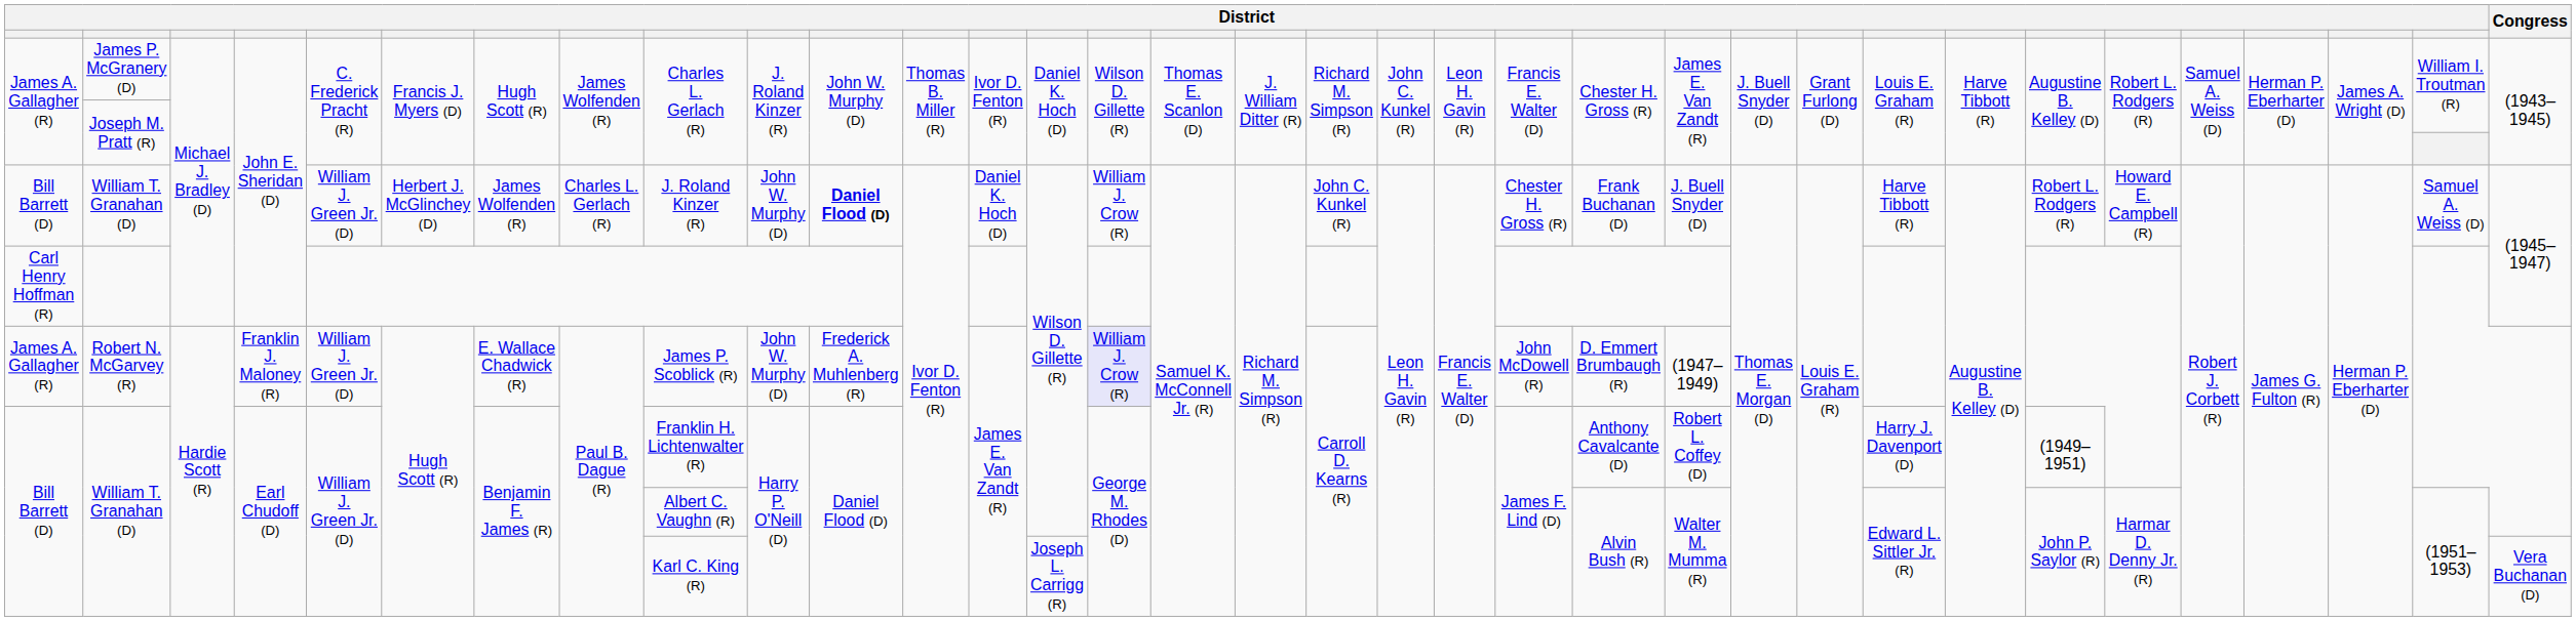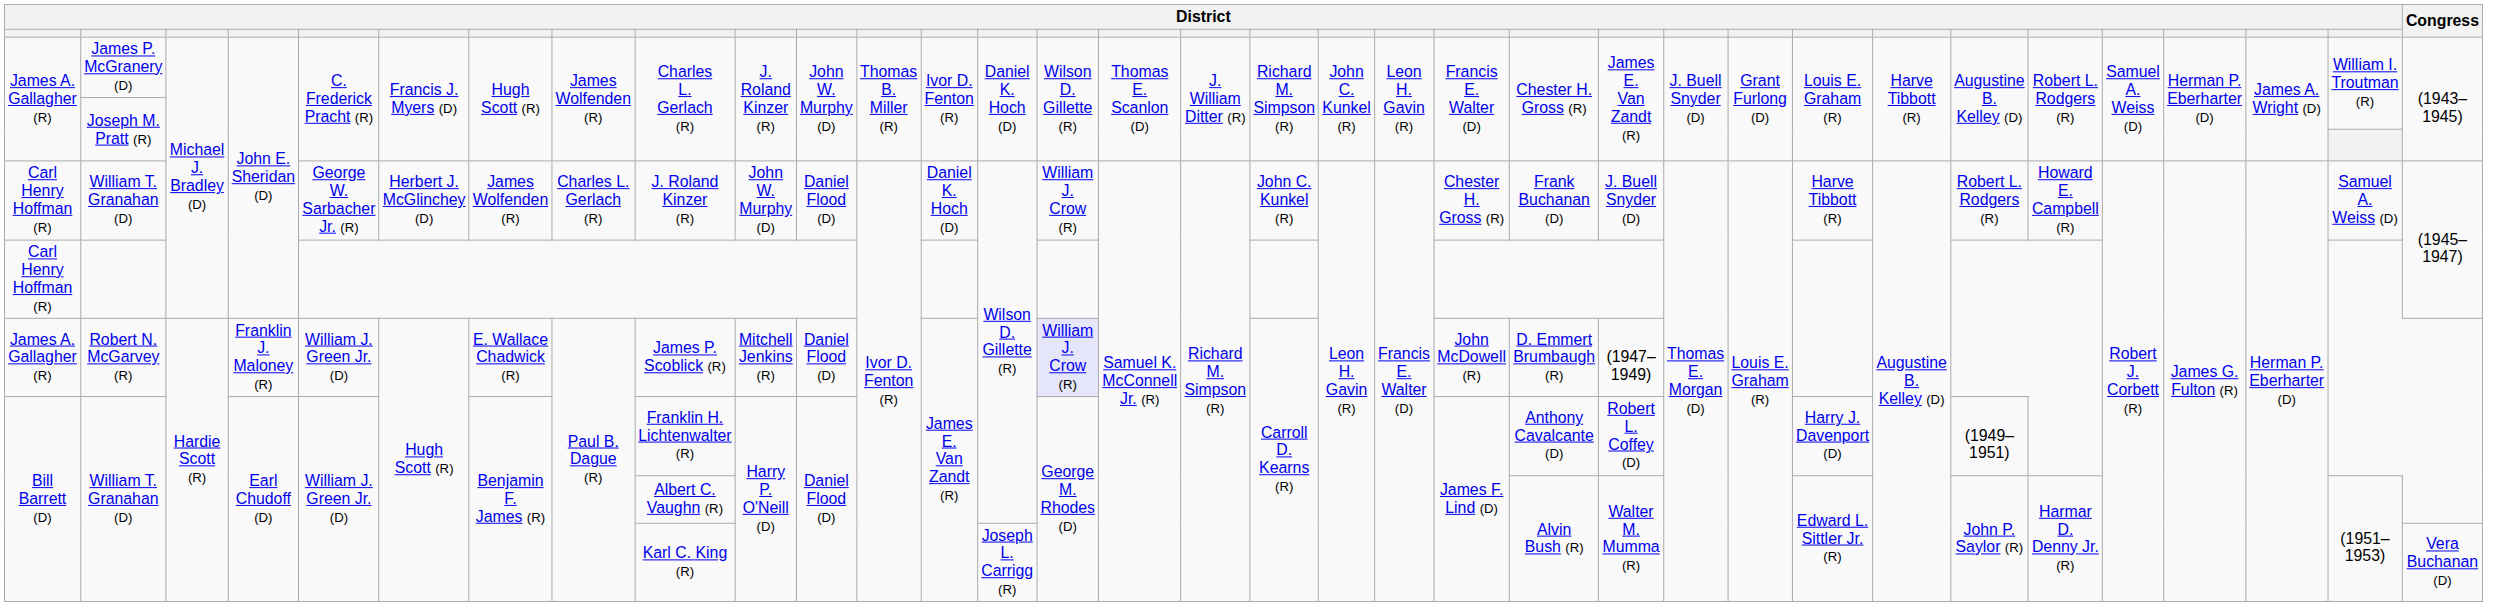William T. Granahan (D) / John E. Sheridan (D) | column 1: Bill Barrett (D) -> Carl Henry Hoffman (R)
William T. Granahan (D) / John E. Sheridan (D) | column 5: William J. Green Jr. (D) -> George W. Sarbacher Jr. (R)
William T. Granahan (D) / John E. Sheridan (D) | column 11: bold -> normal
Robert N. McGarvey (R) | column 10: John W. Murphy (D) -> Mitchell Jenkins (R)
Robert N. McGarvey (R) | column 11: Frederick A. Muhlenberg (R) -> Daniel Flood (D)
